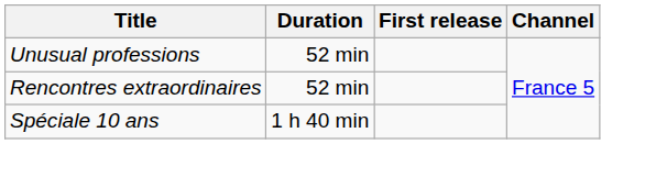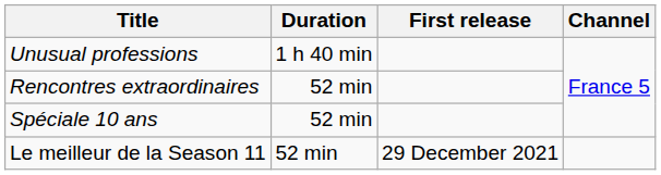Unusual professions | Duration: 52 min -> 1 h 40 min
Spéciale 10 ans | Duration: 1 h 40 min -> 52 min
+ row: Le meilleur de la Season 11 | 52 min | 29 December 2021
